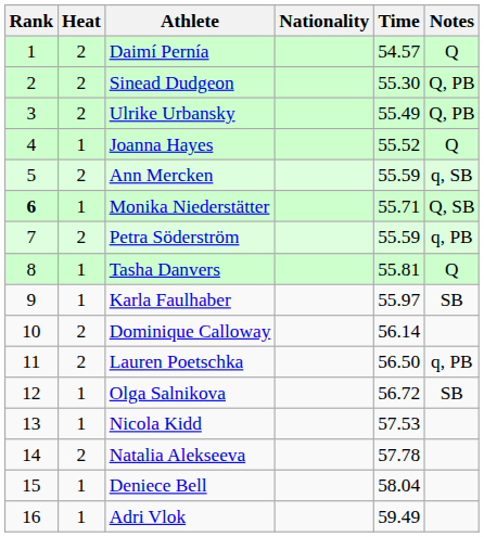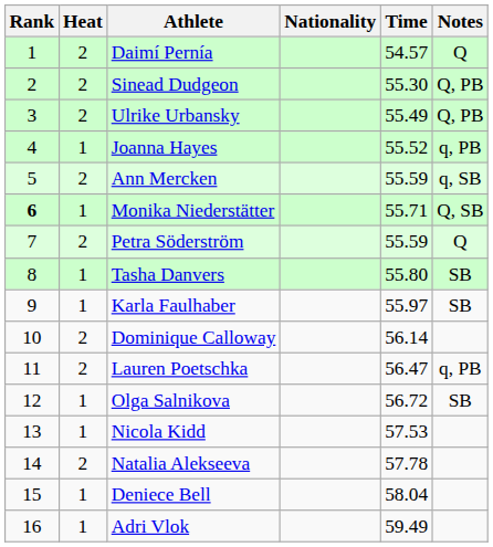Joanna Hayes | Notes: Q -> q, PB
Petra Söderström | Notes: q, PB -> Q
Tasha Danvers | Time: 55.81 -> 55.80
Tasha Danvers | Notes: Q -> SB
Lauren Poetschka | Time: 56.50 -> 56.47
